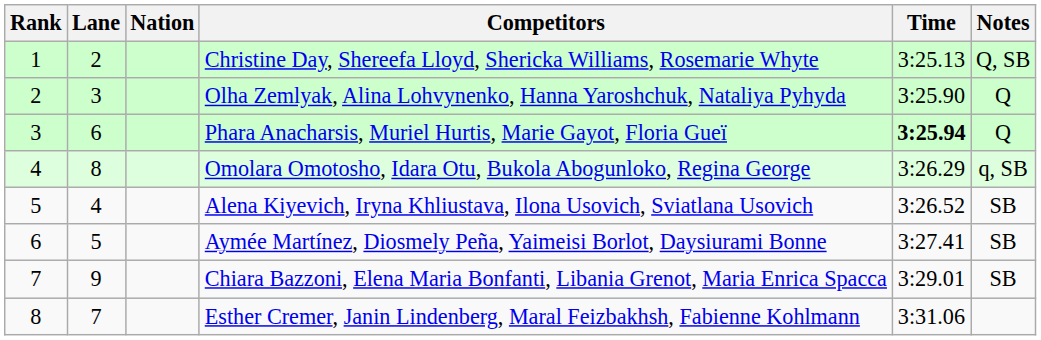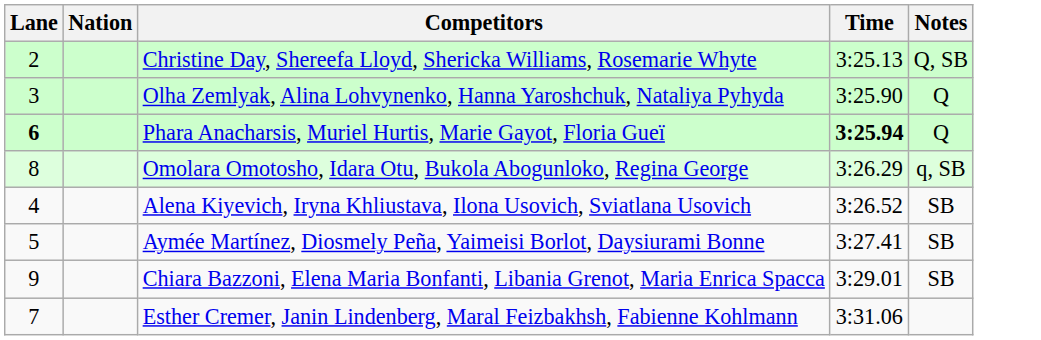- column: Rank | 1 | 2 | 3 | 4 | 5 | 6 | 7 | 8
Phara Anacharsis, Muriel Hurtis, Marie Gayot, Floria Gueï | Lane: normal -> bold
